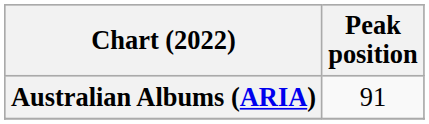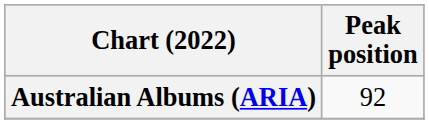Australian Albums (ARIA) | Peak position: 91 -> 92
